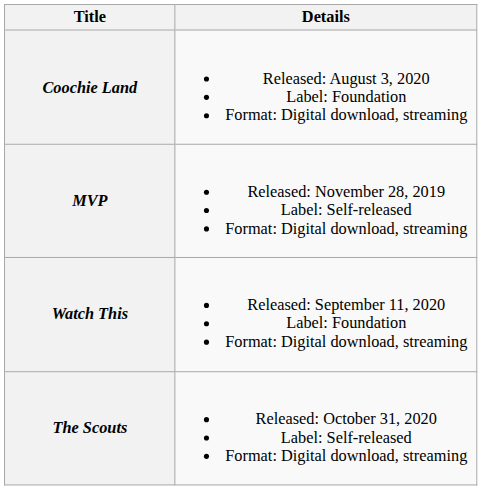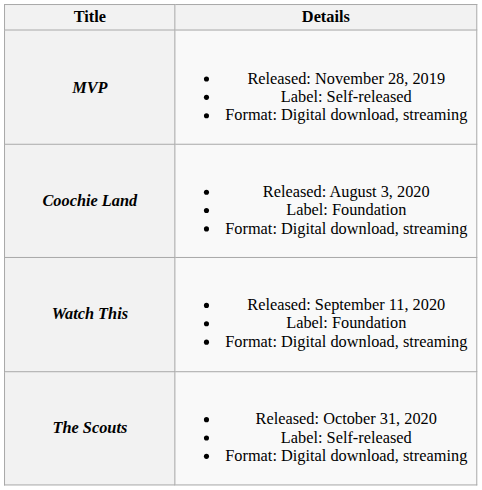rows swapped: MVP <-> Coochie Land
